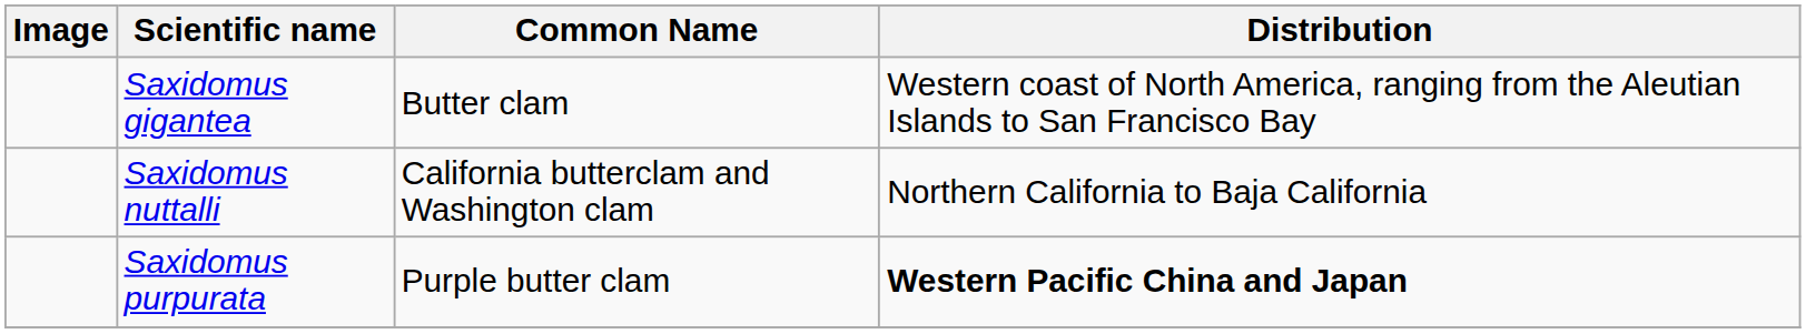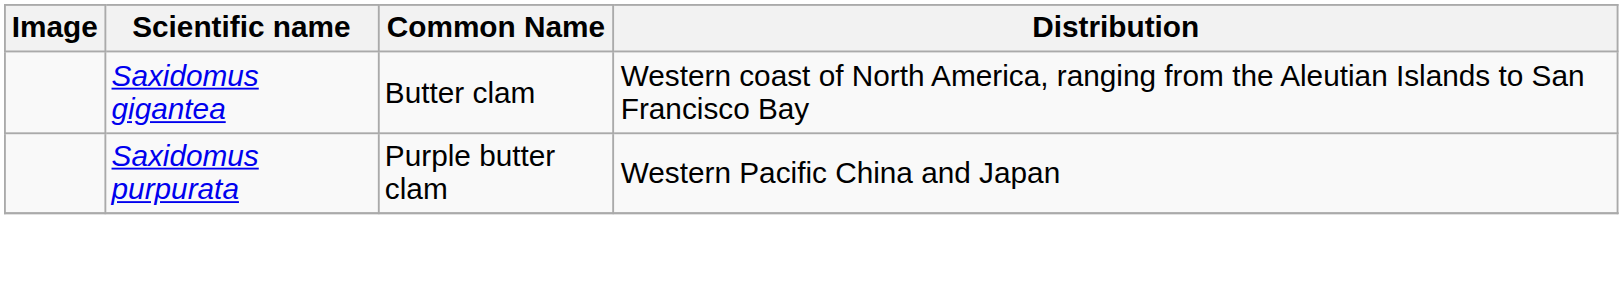- row: Saxidomus nuttalli | California butterclam and Washington clam | Northern California to Baja California
Saxidomus purpurata | Distribution: bold -> normal
